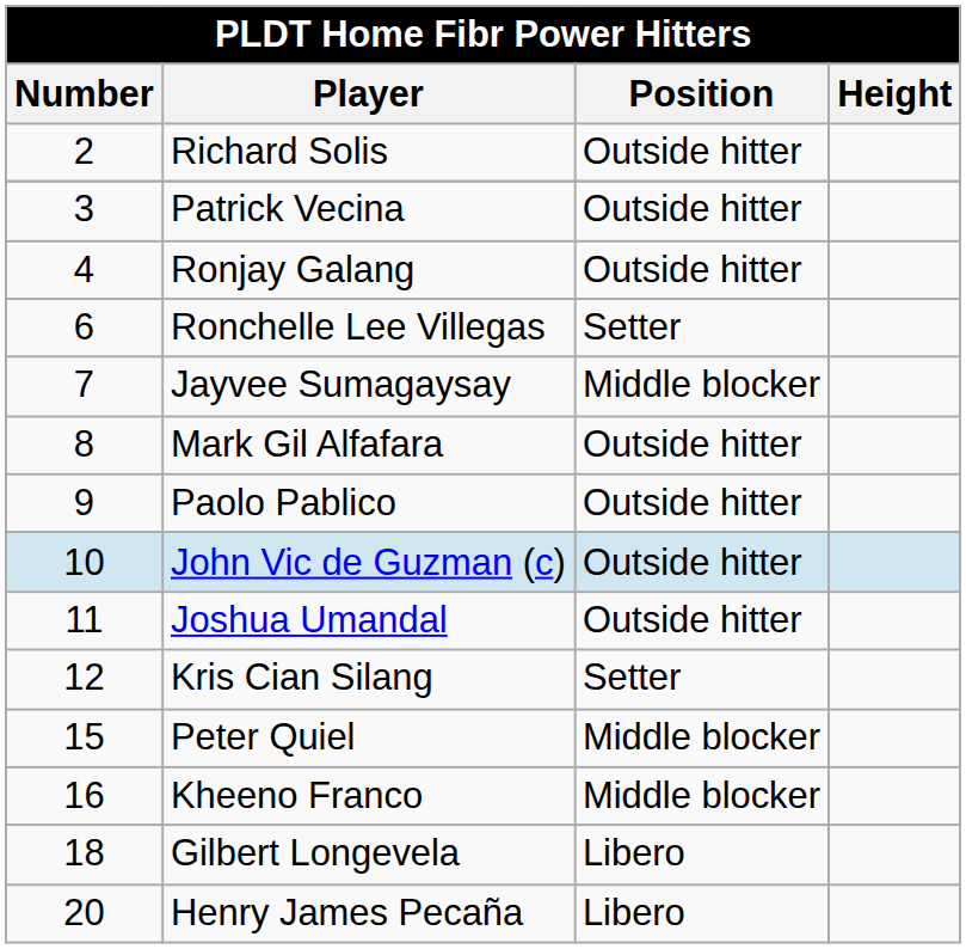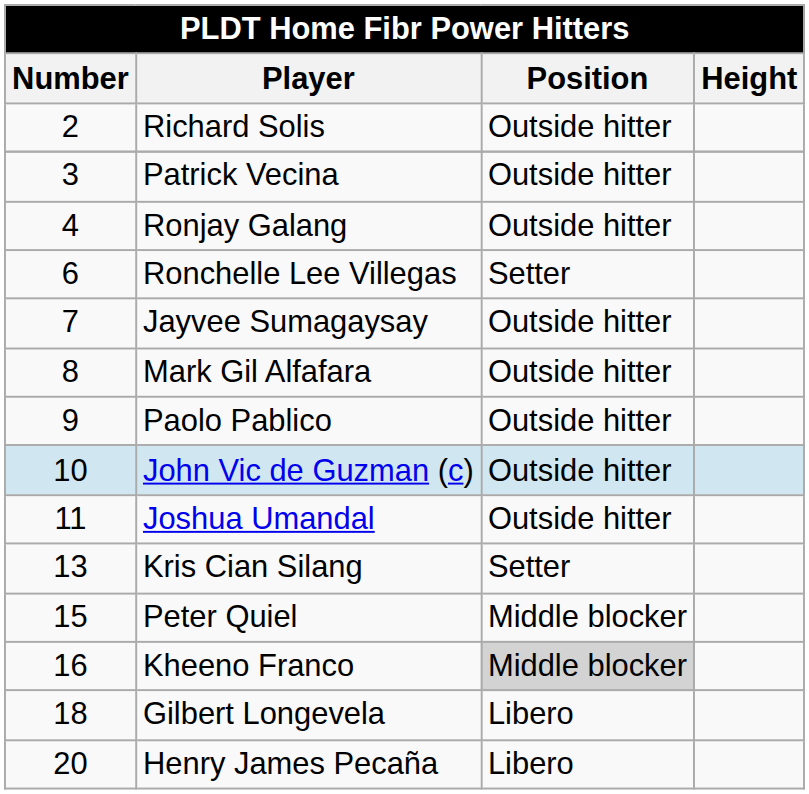Jayvee Sumagaysay | Position: Middle blocker -> Outside hitter
Kris Cian Silang | Number: 12 -> 13
Kheeno Franco | Position: no background -> lightgrey background
